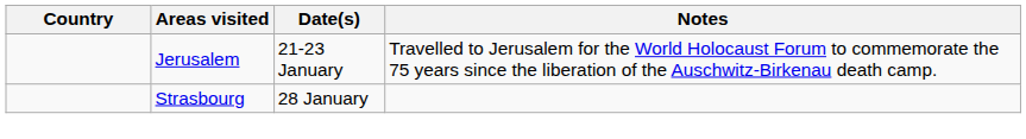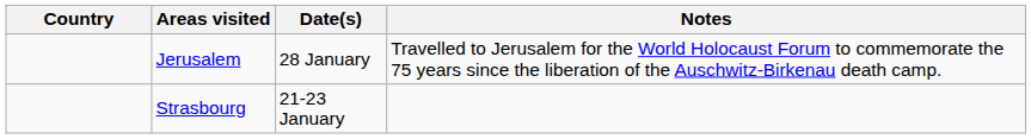Jerusalem | Date(s): 21-23 January -> 28 January
Strasbourg | Date(s): 28 January -> 21-23 January
